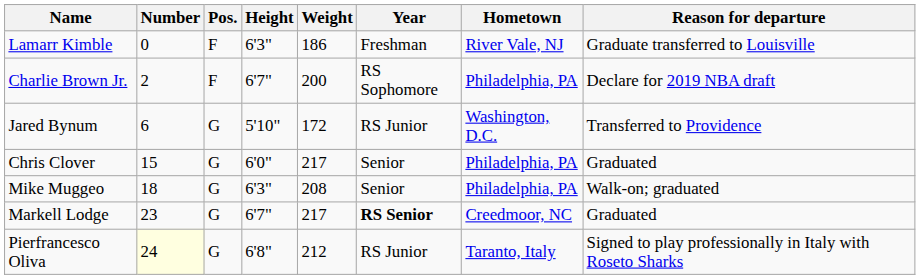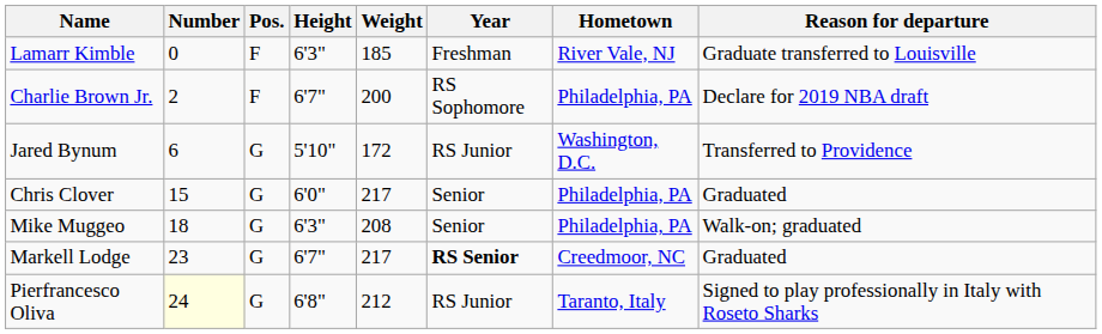Lamarr Kimble | Weight: 186 -> 185
